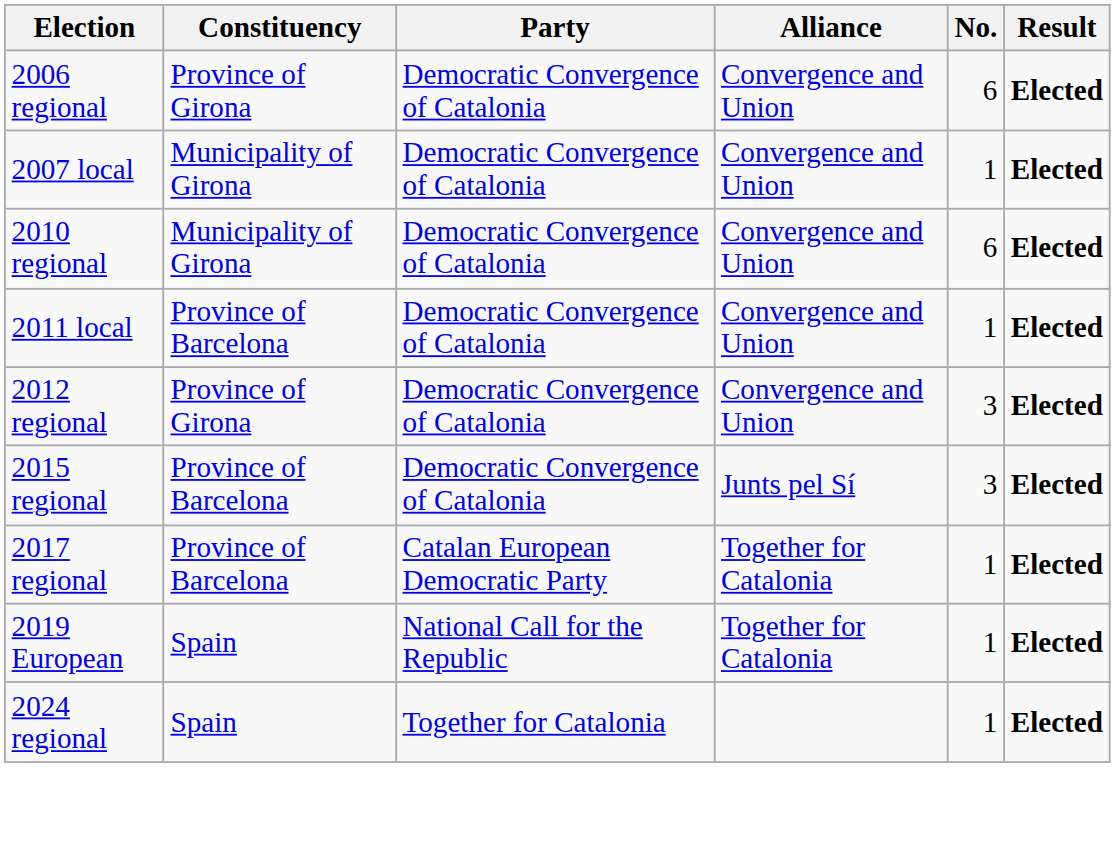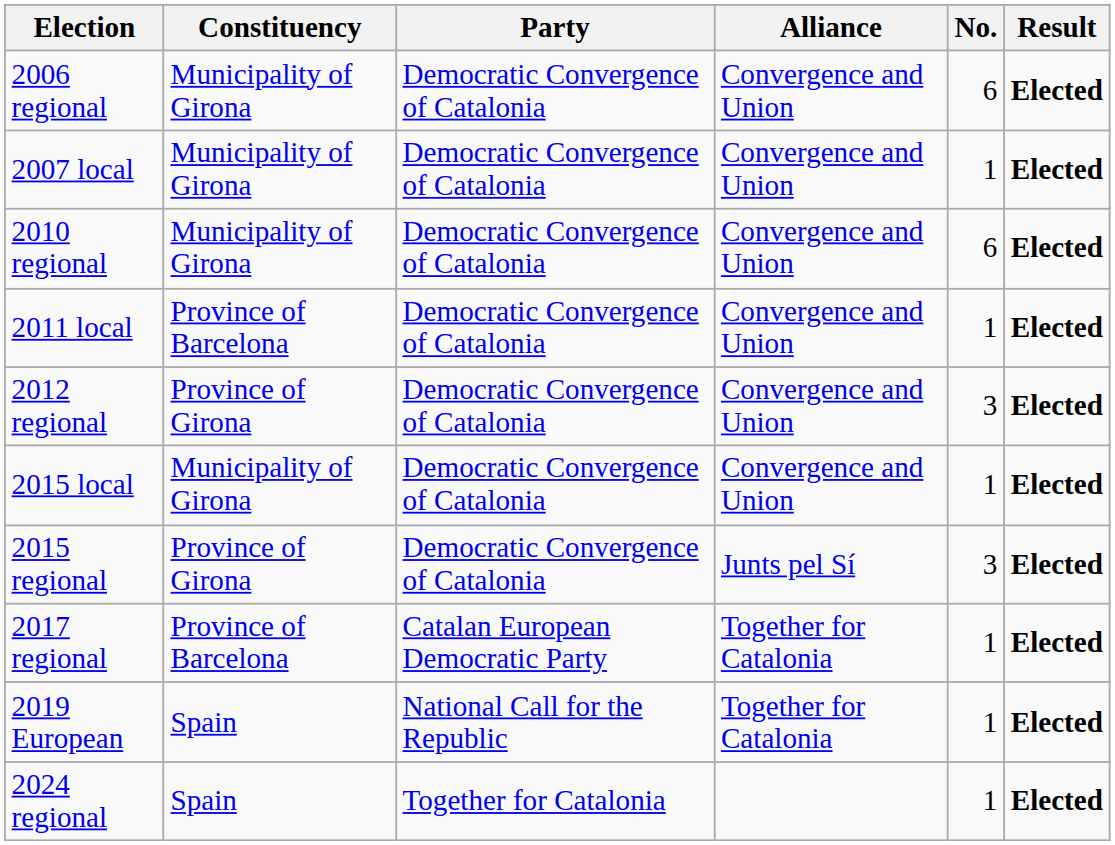2006 regional | Constituency: Province of Girona -> Municipality of Girona
+ row: 2015 local | Municipality of Girona | Democratic Convergence of Catalonia | Convergence and Union | 1 | Elected
2015 regional | Constituency: Province of Barcelona -> Province of Girona
